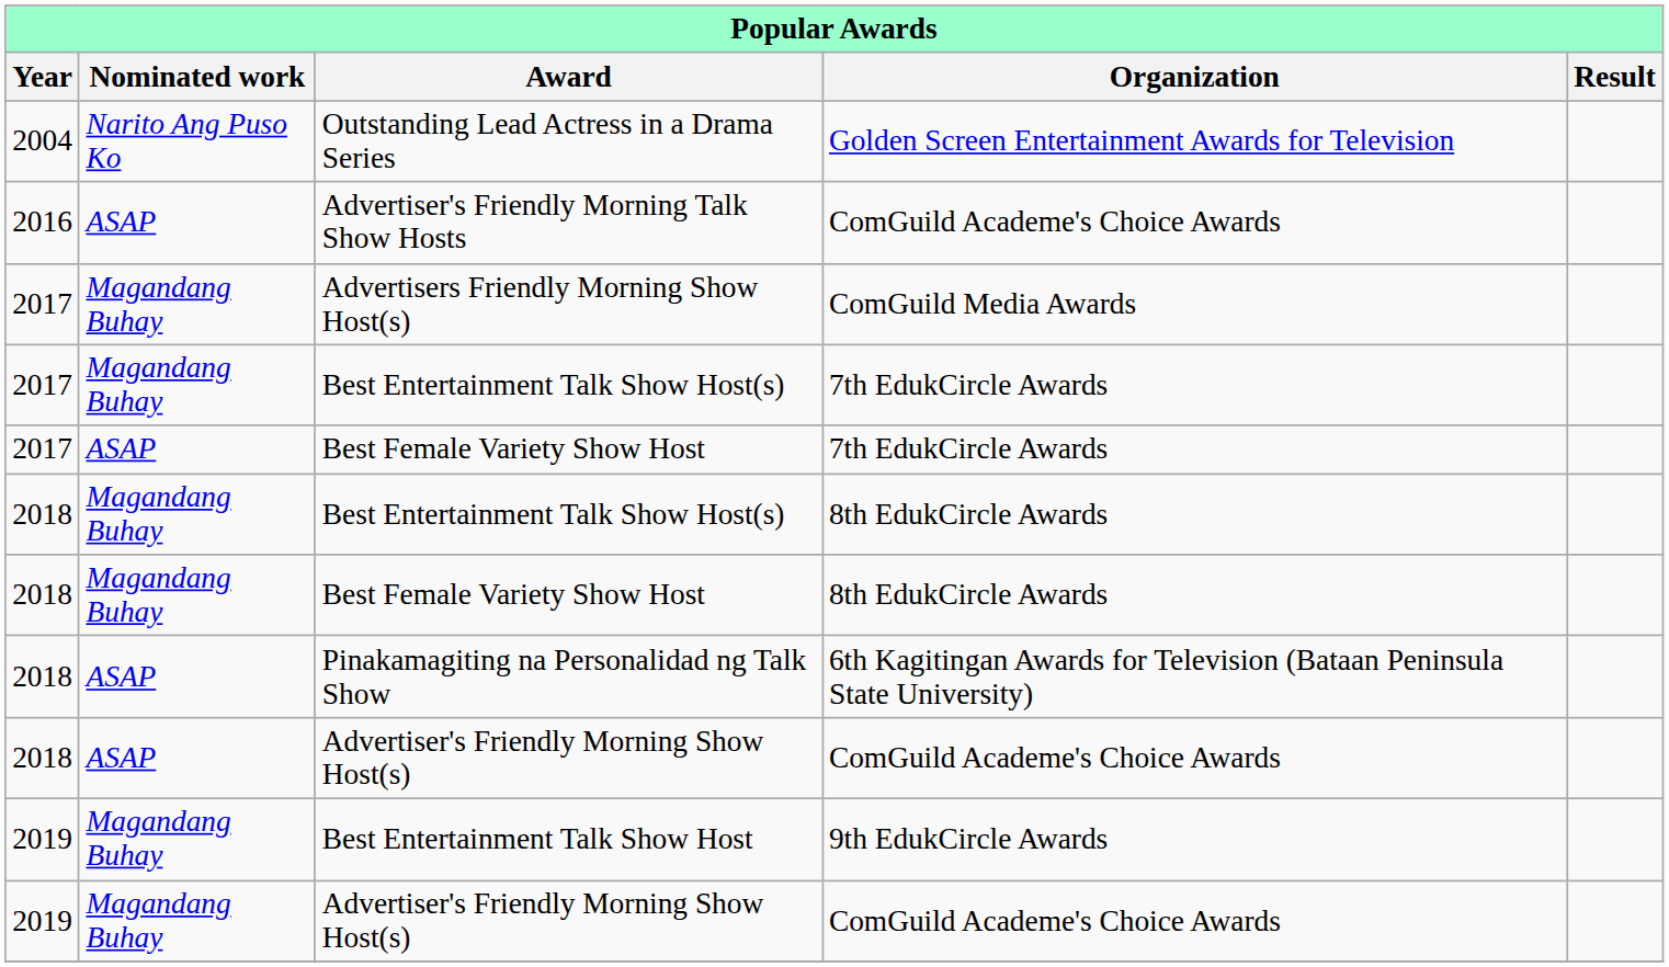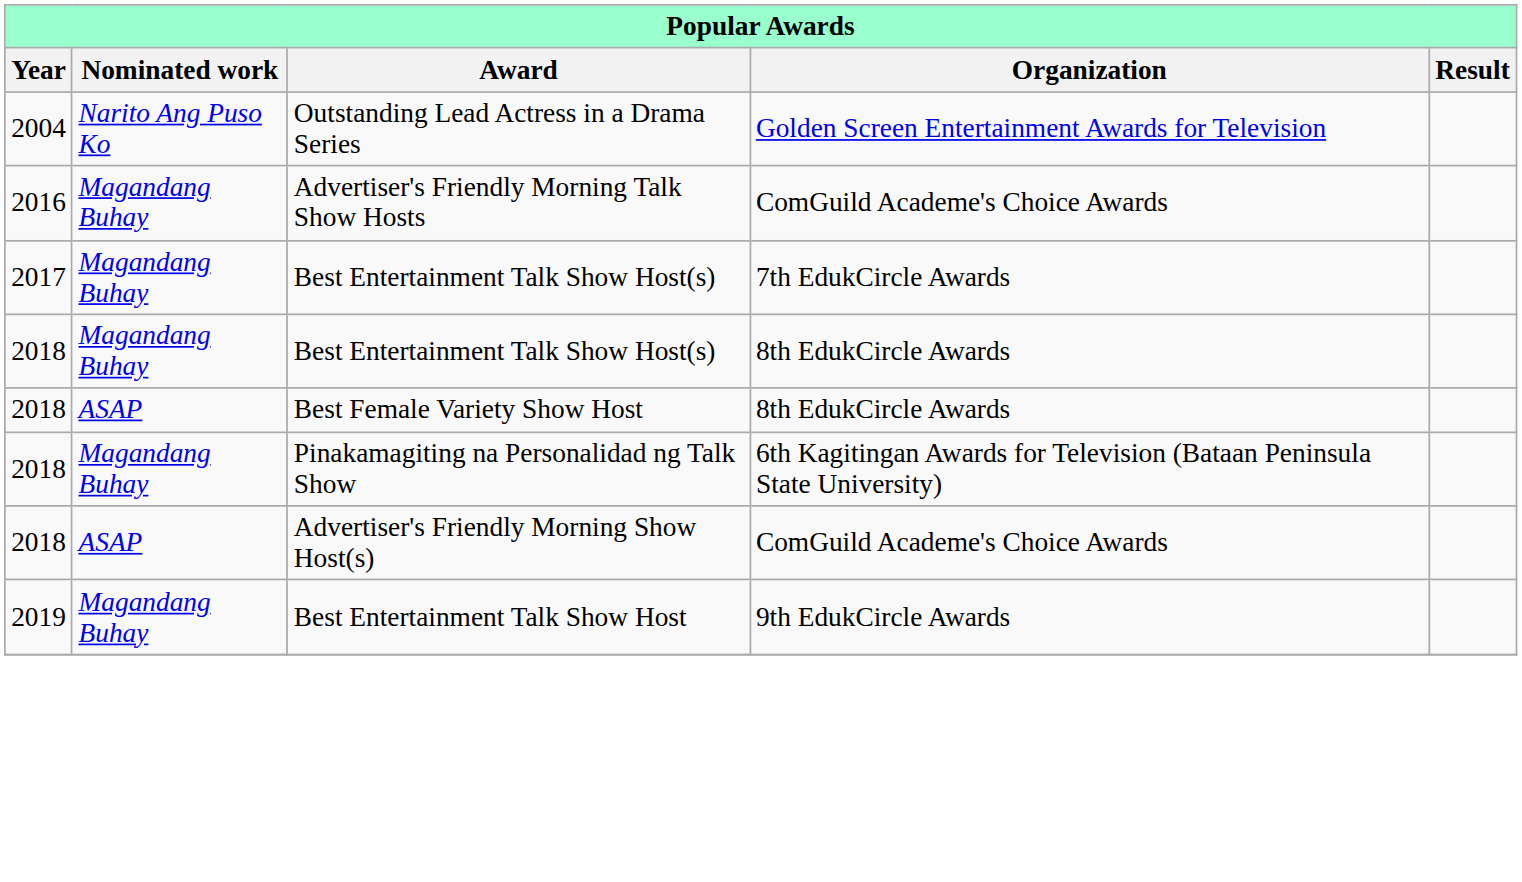Advertiser's Friendly Morning Talk Show Hosts | Nominated work: ASAP -> Magandang Buhay
- row: 2017 | Magandang Buhay | Advertisers Friendly Morning Show Host(s) | ComGuild Media Awards
- row: 2017 | ASAP | Best Female Variety Show Host | 7th EdukCircle Awards
2018 / Best Female Variety Show Host | Nominated work: Magandang Buhay -> ASAP
Pinakamagiting na Personalidad ng Talk Show | Nominated work: ASAP -> Magandang Buhay
- row: 2019 | Magandang Buhay | Advertiser's Friendly Morning Show Host(s) | ComGuild Academe's Choice Awards
